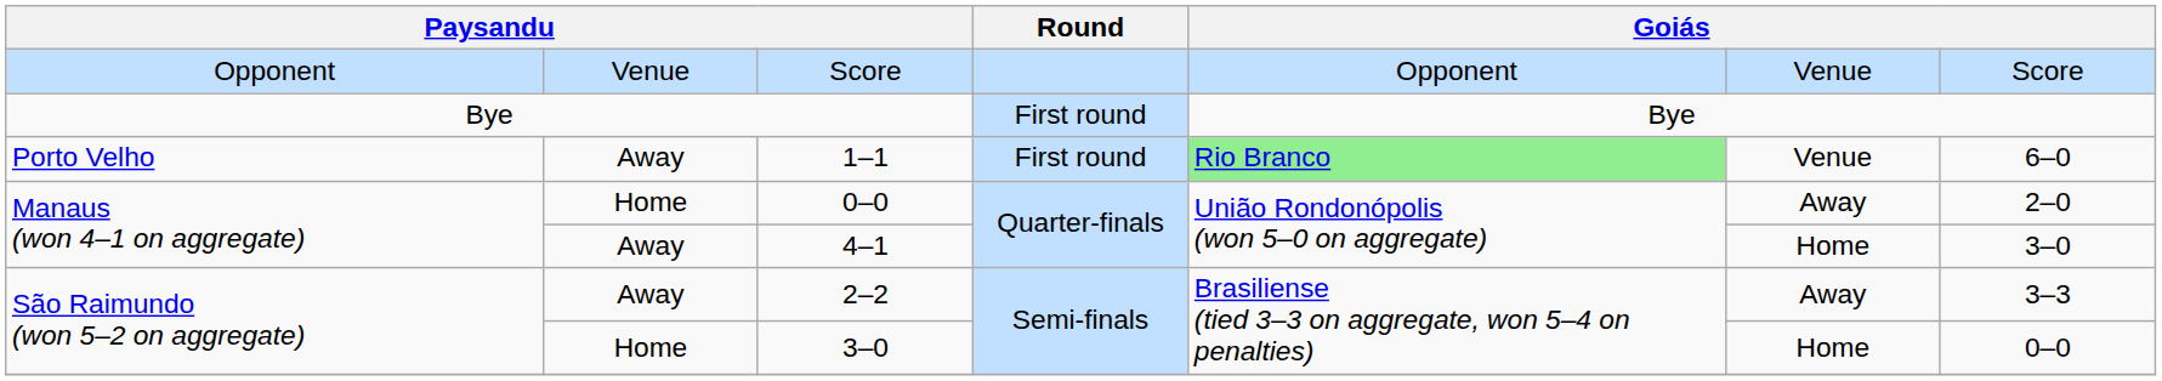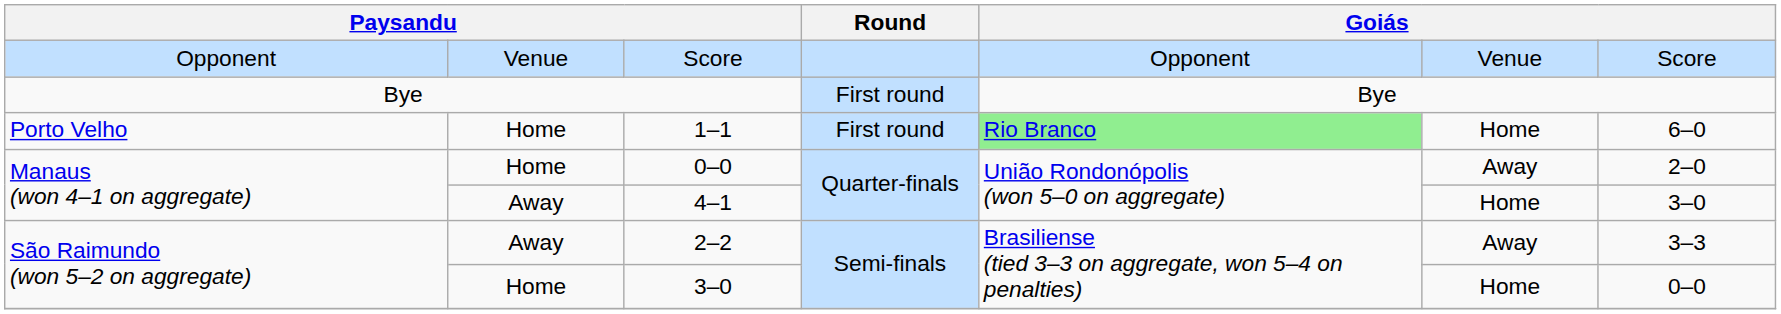1–1 | column 2: Away -> Home
1–1 | column 6: Venue -> Home
